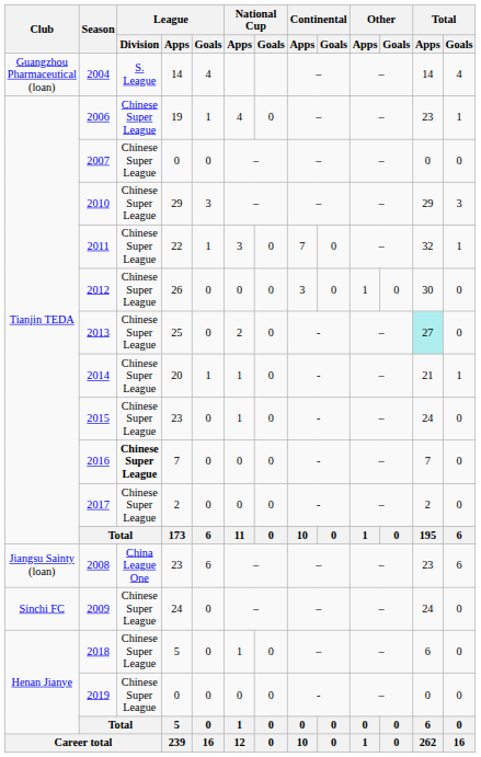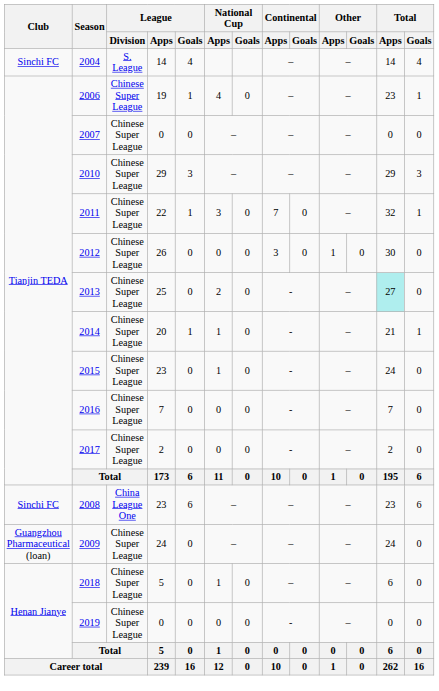2004 | Club: Guangzhou Pharmaceutical (loan) -> Sinchi FC
2016 | League / Division: bold -> normal
2008 | Club: Jiangsu Sainty (loan) -> Sinchi FC
2009 | Club: Sinchi FC -> Guangzhou Pharmaceutical (loan)
